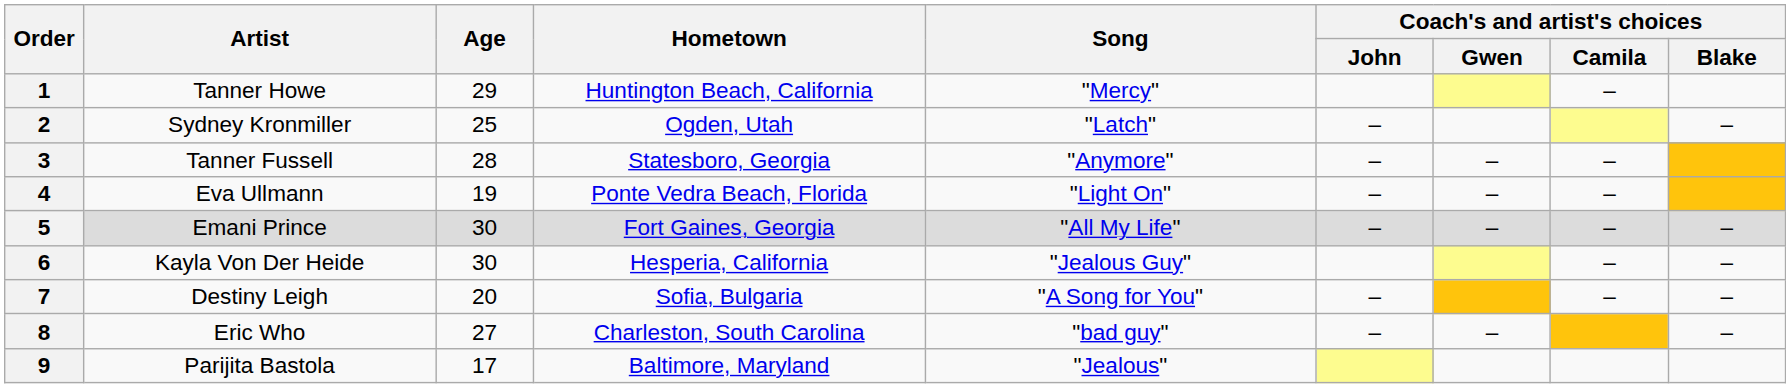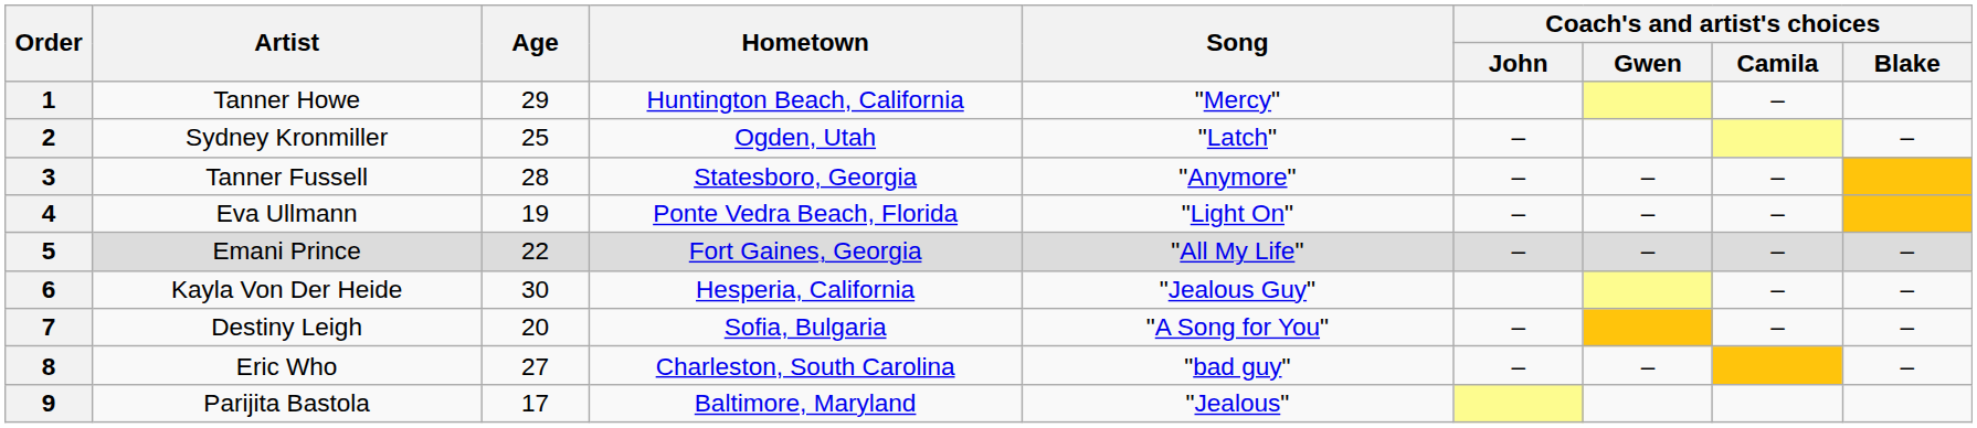5 | Age: 30 -> 22
